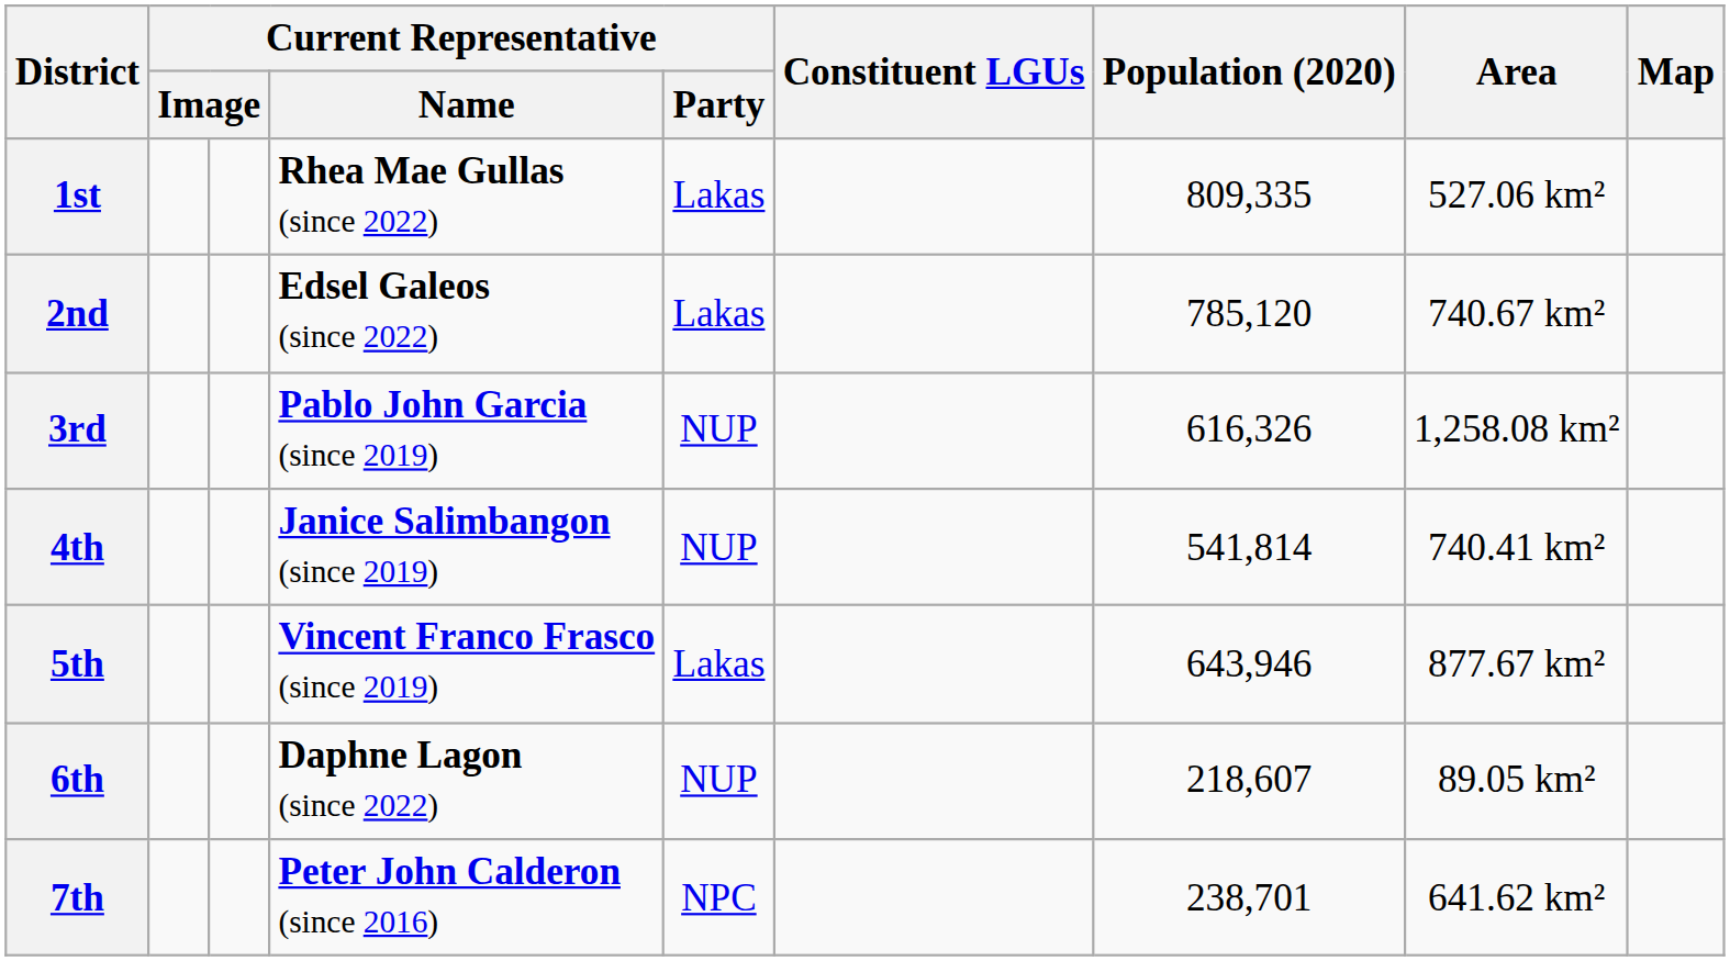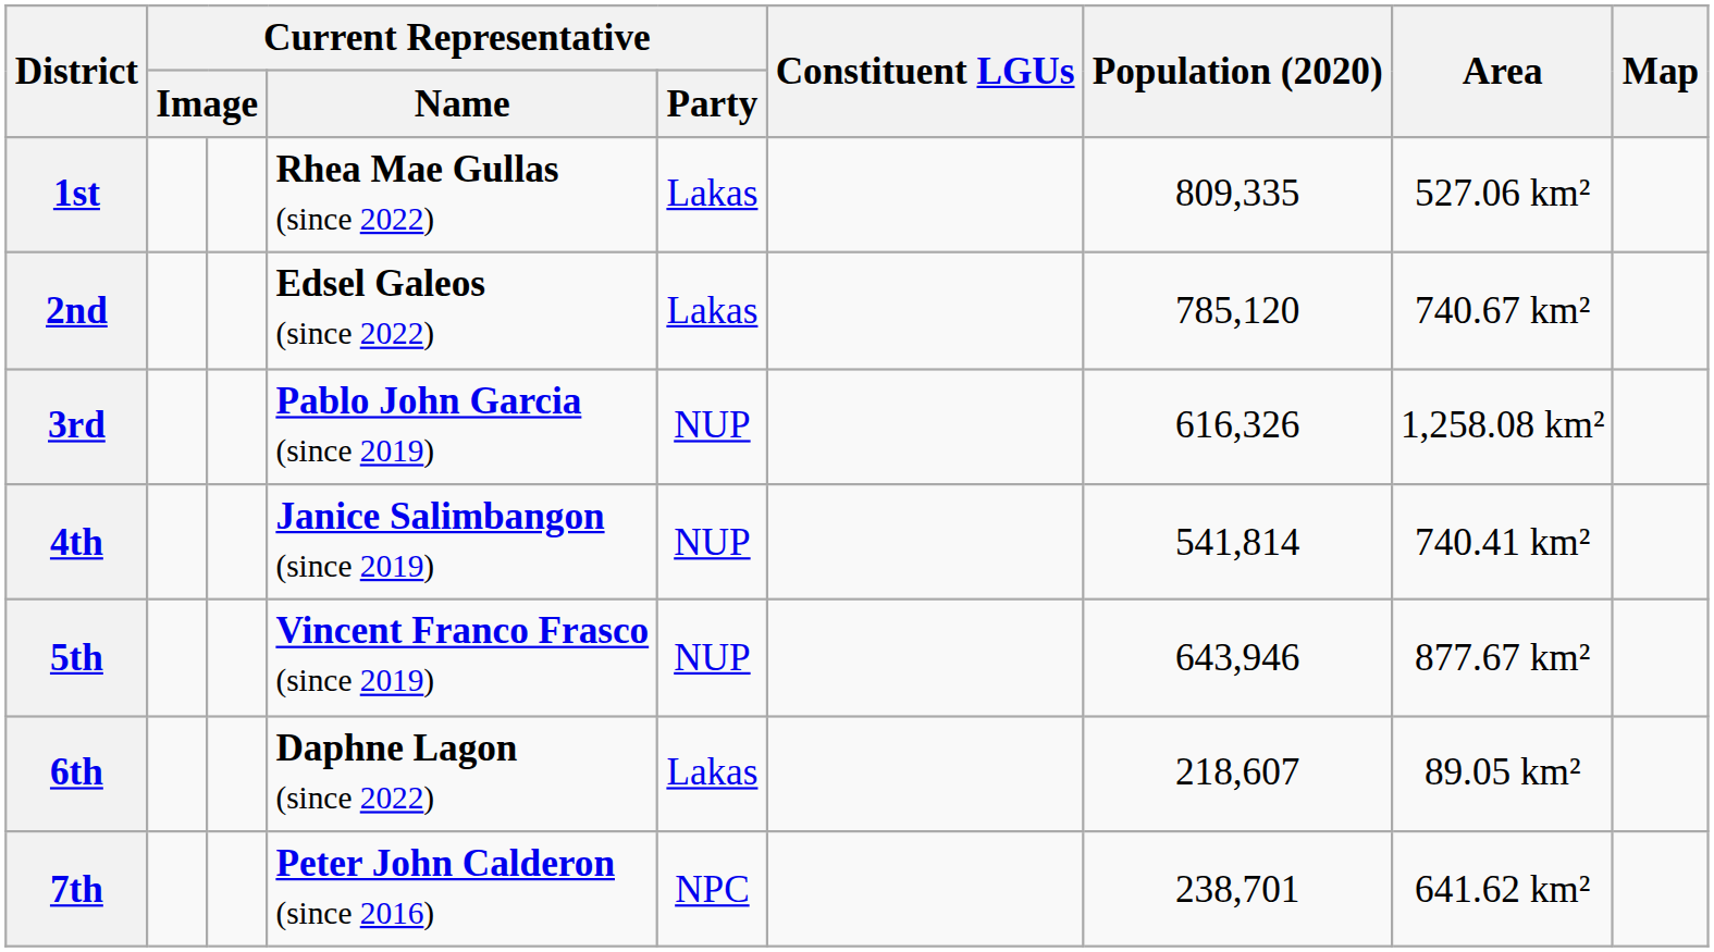5th | Current Representative / Party: Lakas -> NUP
6th | Current Representative / Party: NUP -> Lakas
